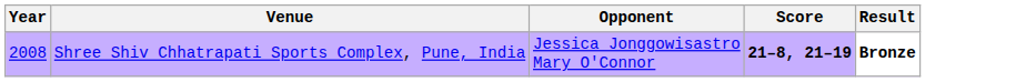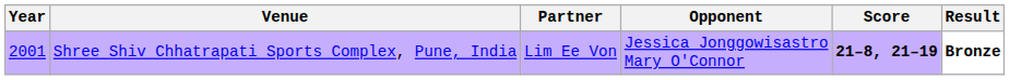+ column: Partner | Lim Ee Von
Shree Shiv Chhatrapati Sports Complex, Pune, India | Year: 2008 -> 2001
